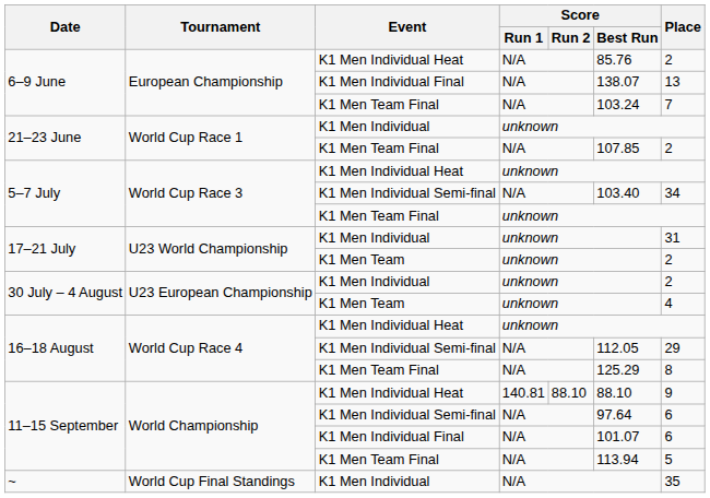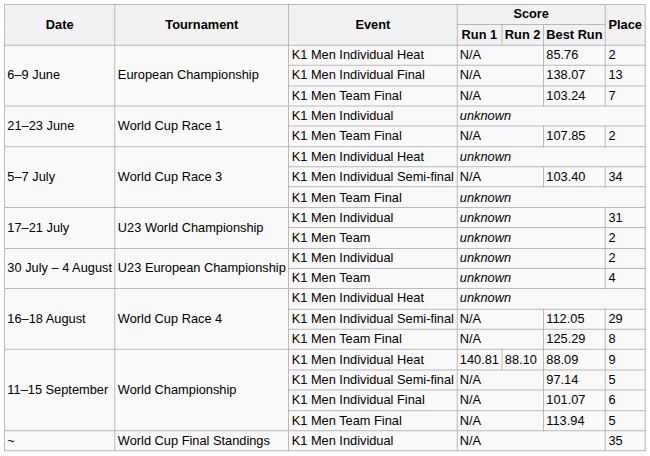11–15 September / K1 Men Individual Heat | Score / Best Run: 88.10 -> 88.09
11–15 September / K1 Men Individual Semi-final | Score / Best Run: 97.64 -> 97.14
11–15 September / K1 Men Individual Semi-final | Place: 6 -> 5
